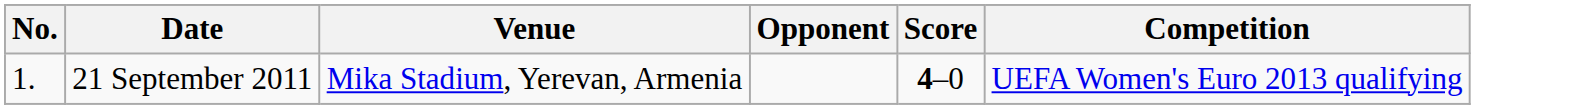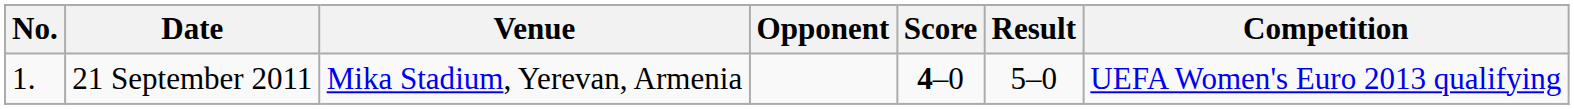+ column: Result | 5–0
